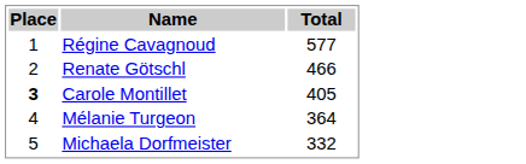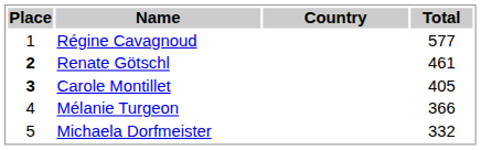+ column: Country
Renate Götschl | Place: normal -> bold
Renate Götschl | Total: 466 -> 461
Mélanie Turgeon | Total: 364 -> 366
